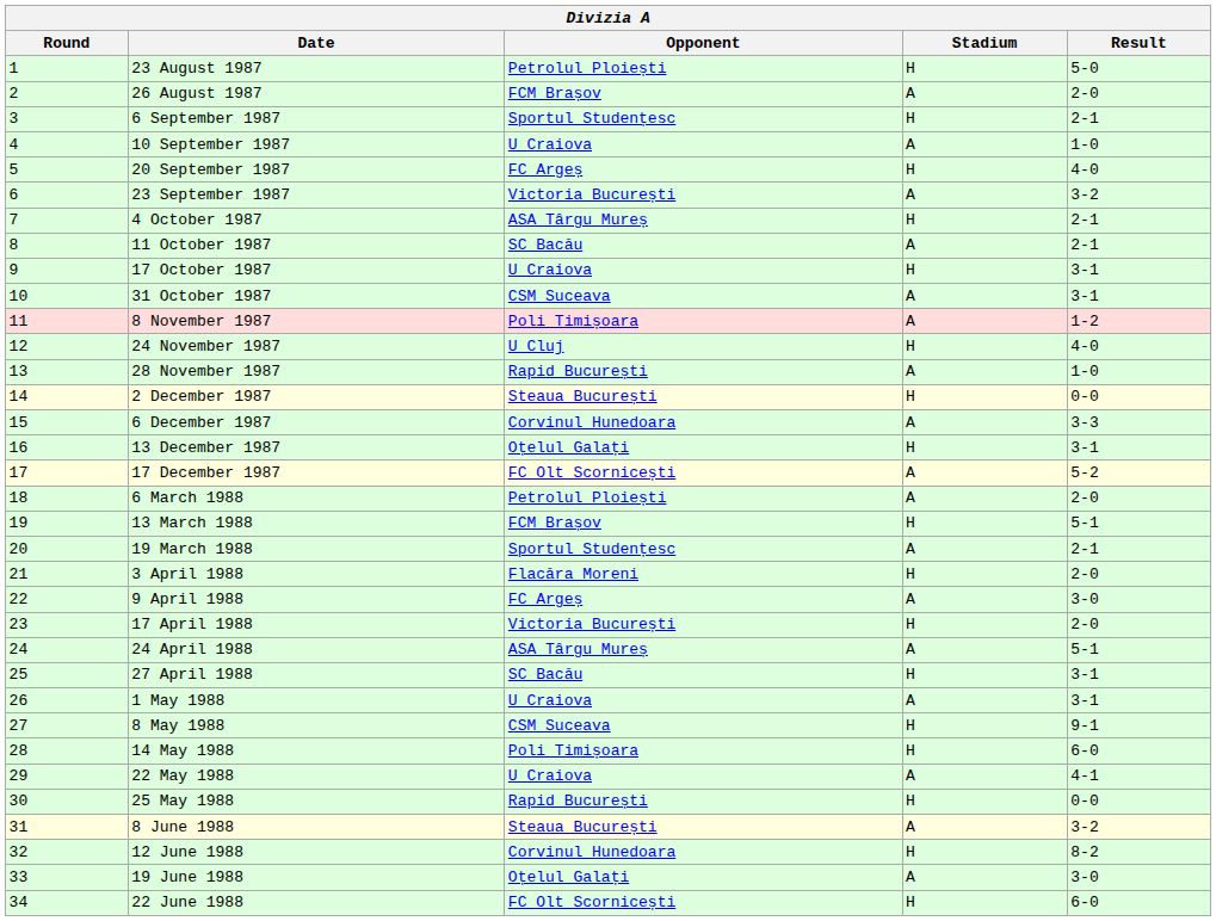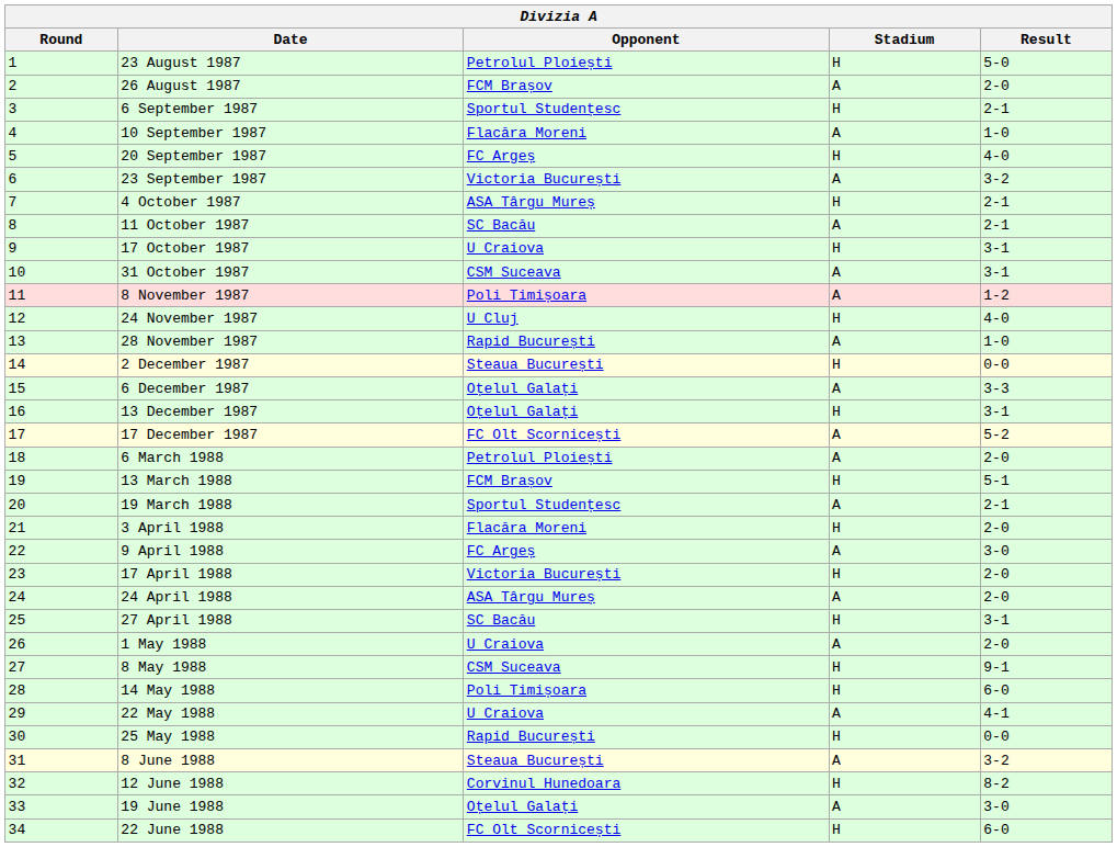10 September 1987 | Opponent: U Craiova -> Flacăra Moreni
6 December 1987 | Opponent: Corvinul Hunedoara -> Oțelul Galați
24 April 1988 | Result: 5-1 -> 2-0
1 May 1988 | Result: 3-1 -> 2-0
